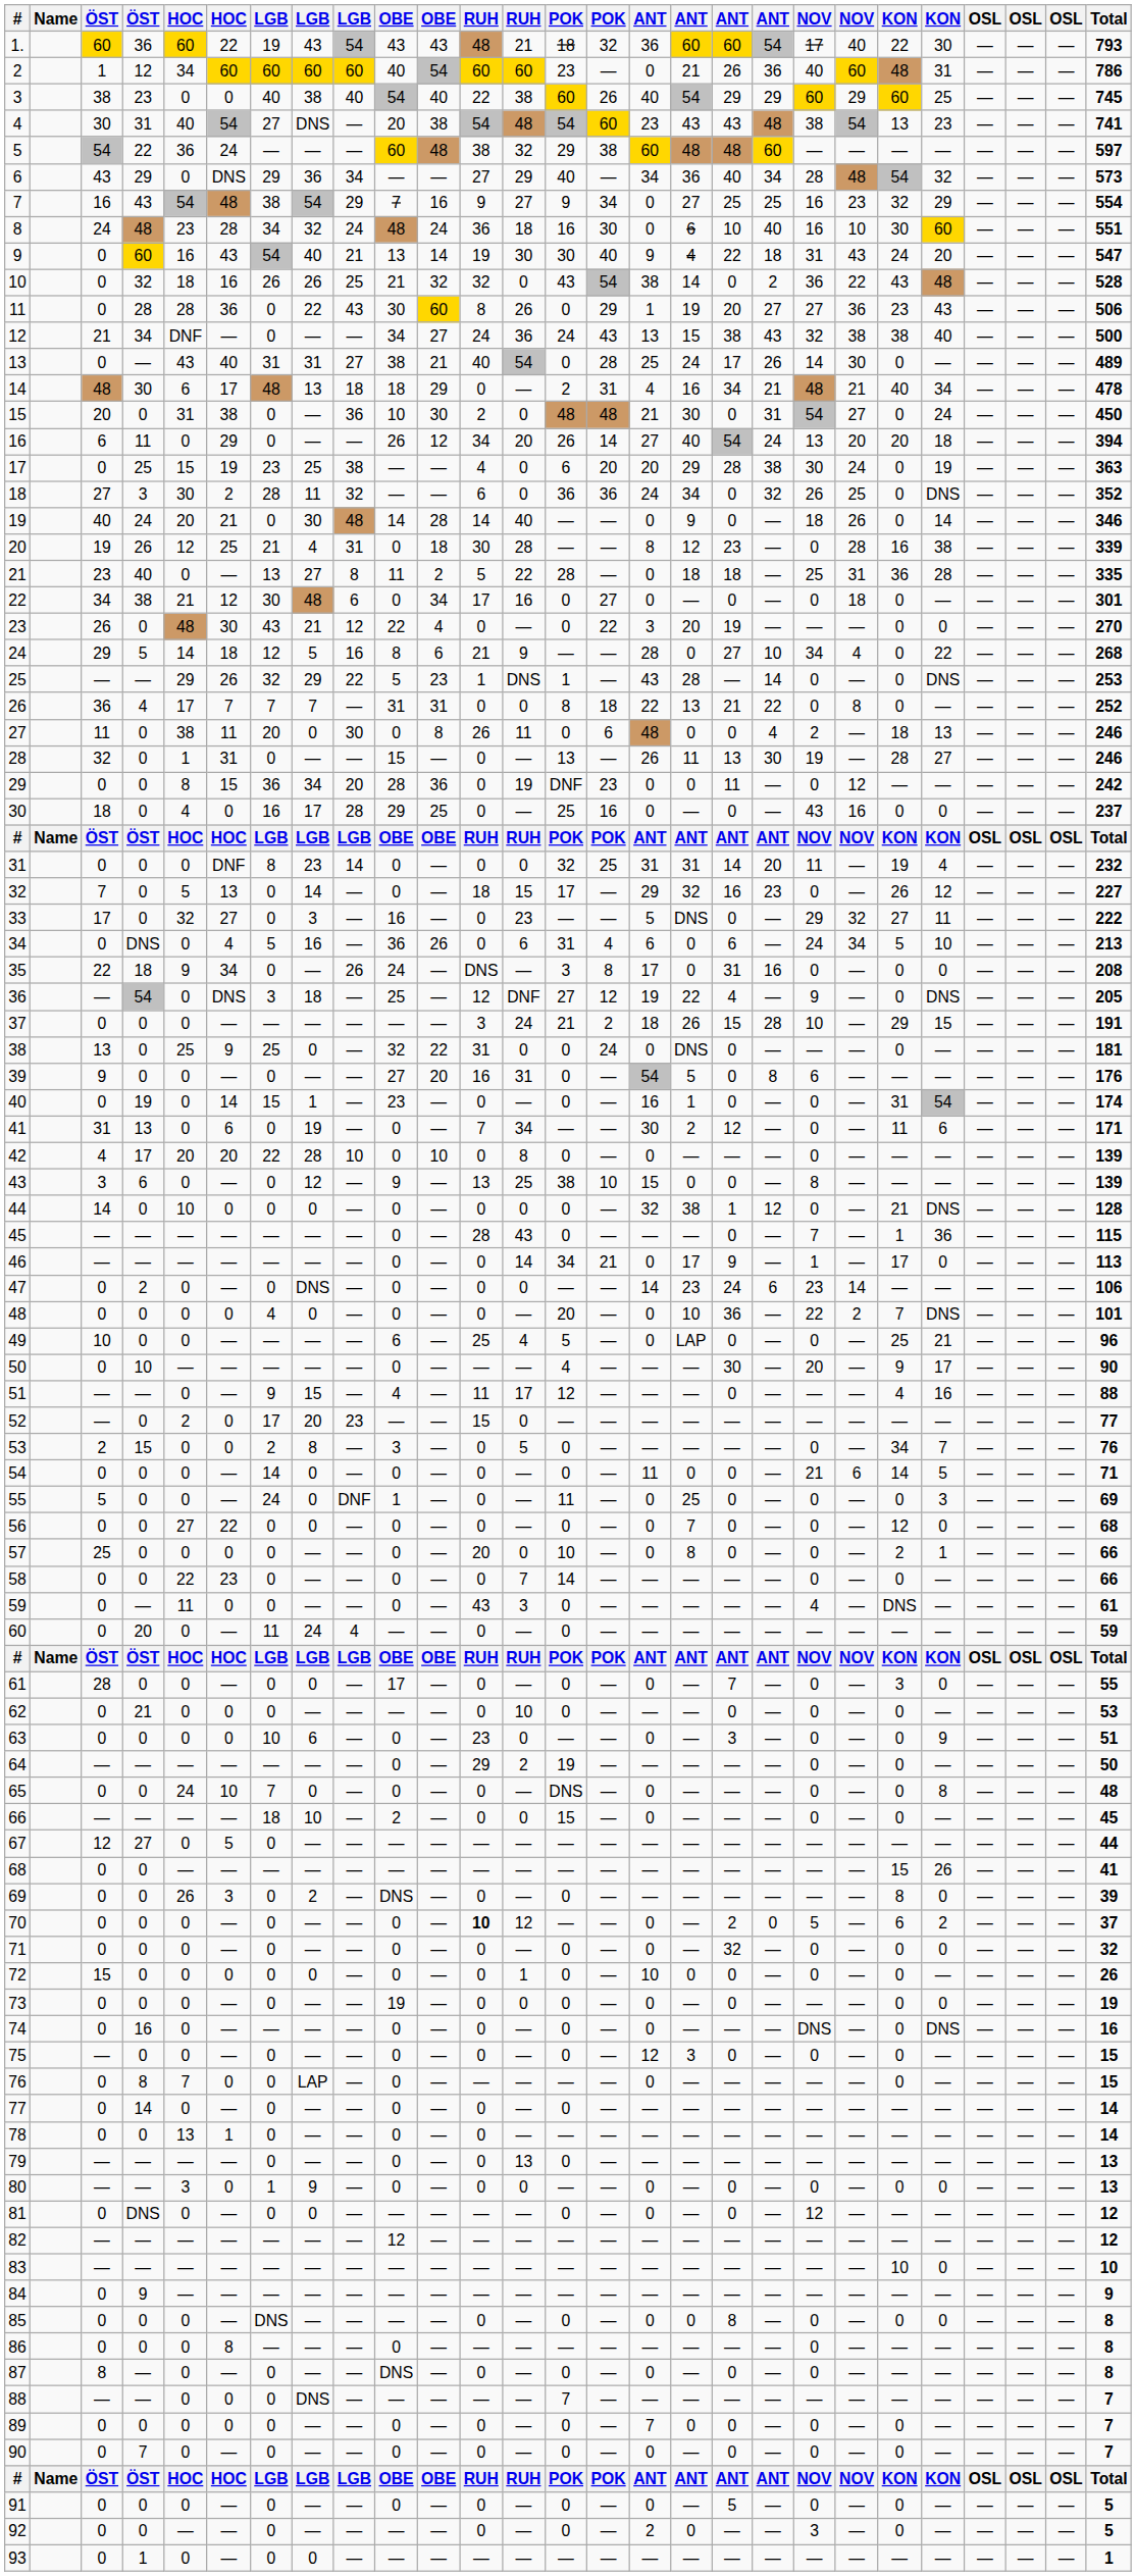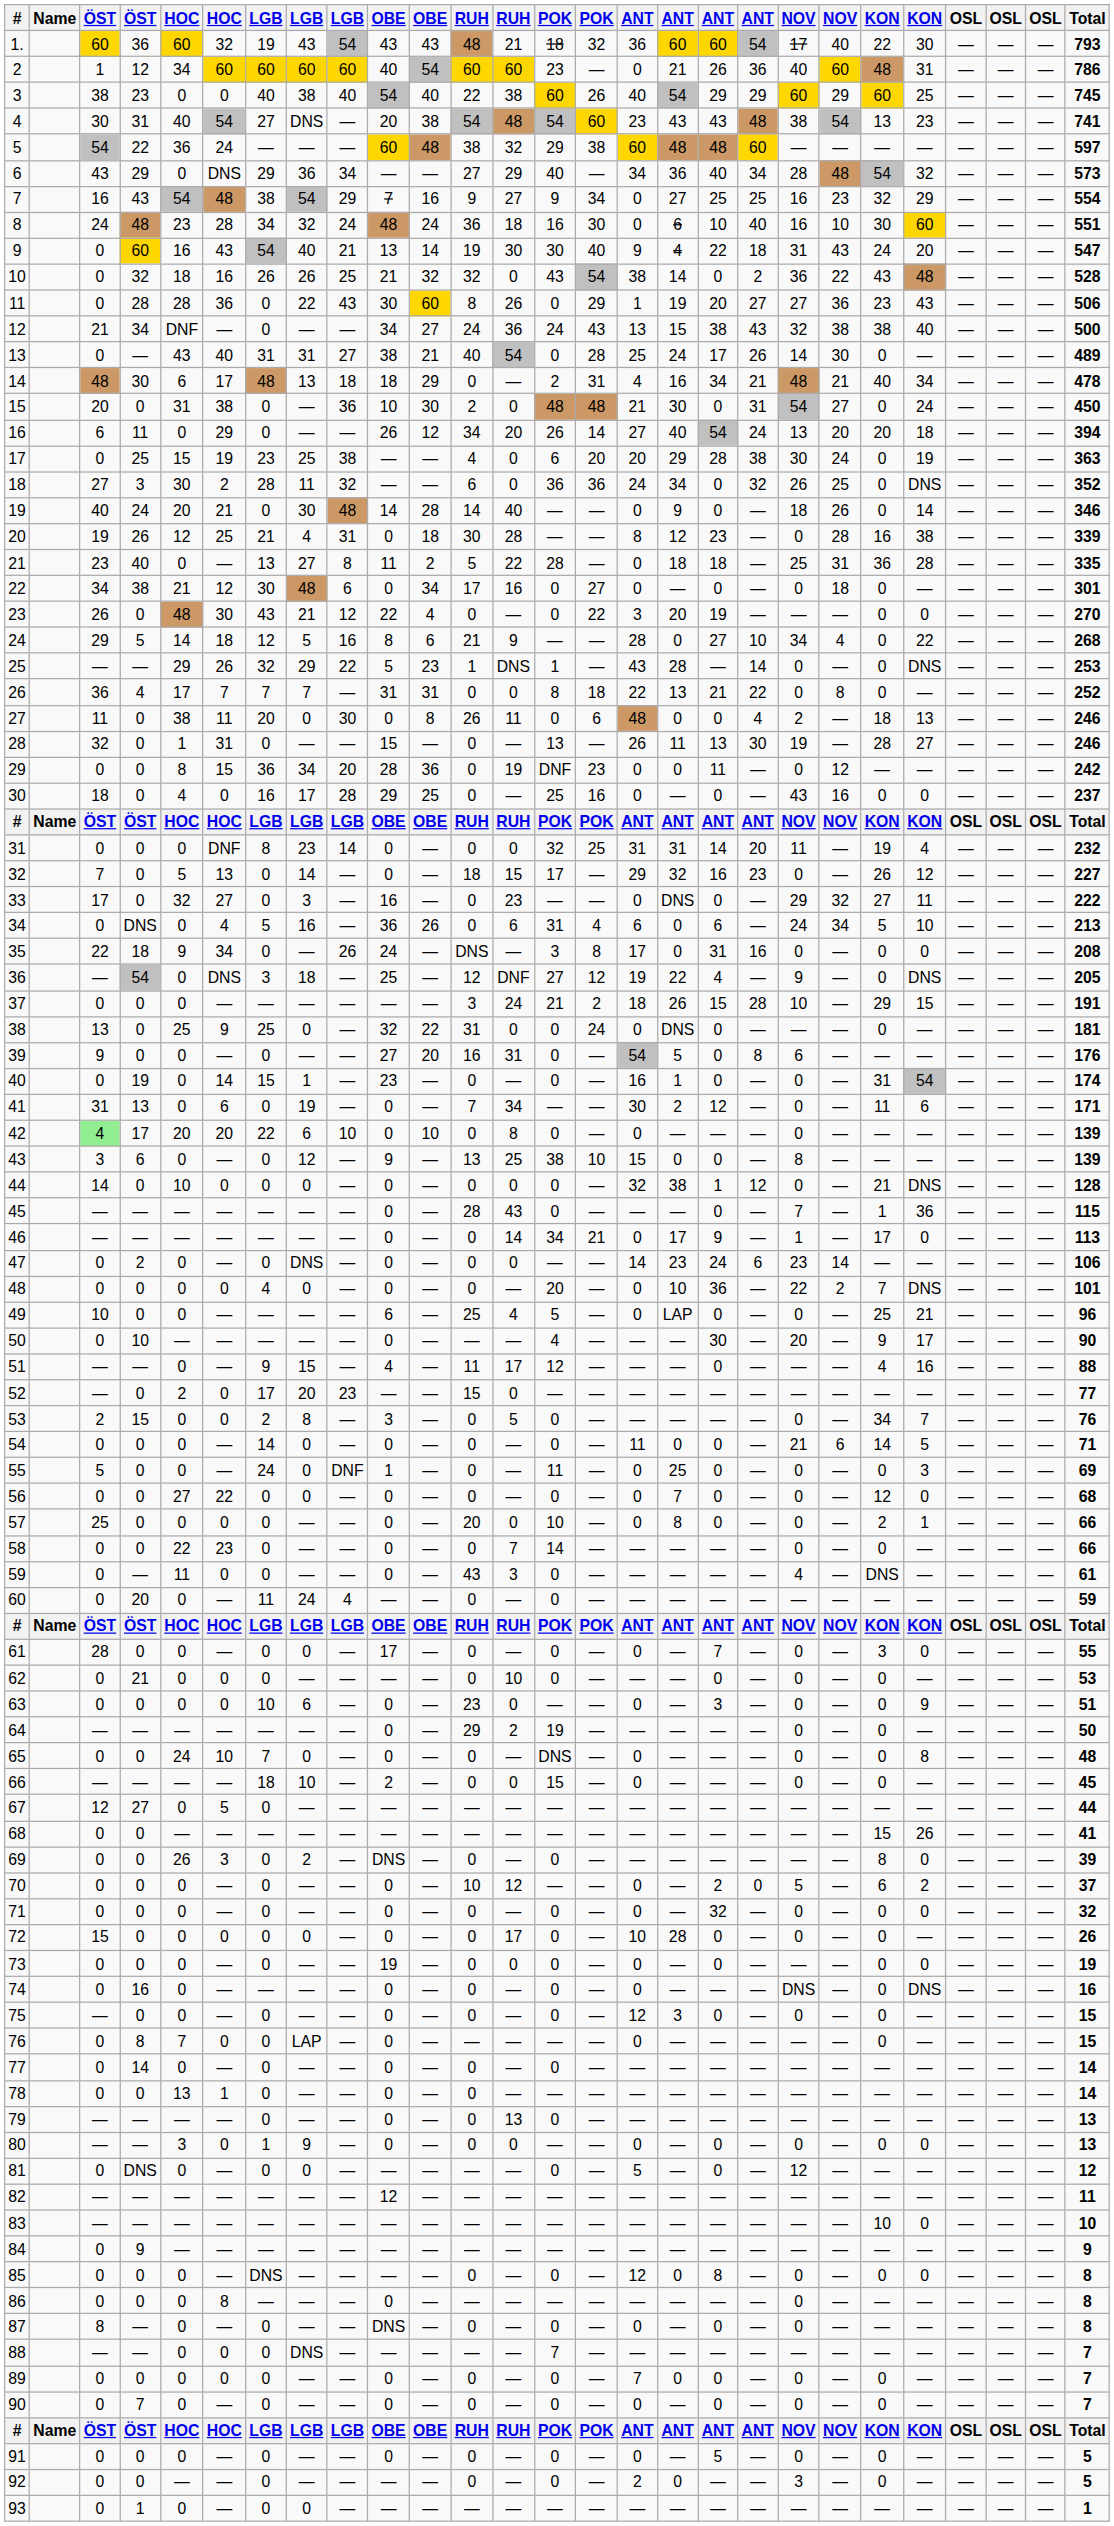1. | column 6: 22 -> 32
33 | column 16: 5 -> 0
42 | column 3: no background -> lightgreen background
42 | column 8: 28 -> 6
70 | column 12: bold -> normal
72 | column 13: 1 -> 17
72 | column 17: 0 -> 28
81 | column 16: 0 -> 5
82 | Total: 12 -> 11
85 | column 16: 0 -> 12
